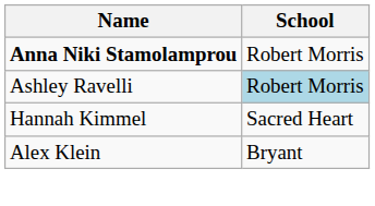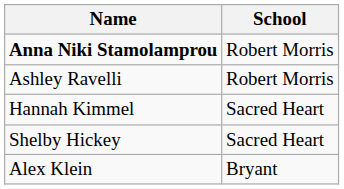Ashley Ravelli | School: lightblue background -> no background
+ row: Shelby Hickey | Sacred Heart
